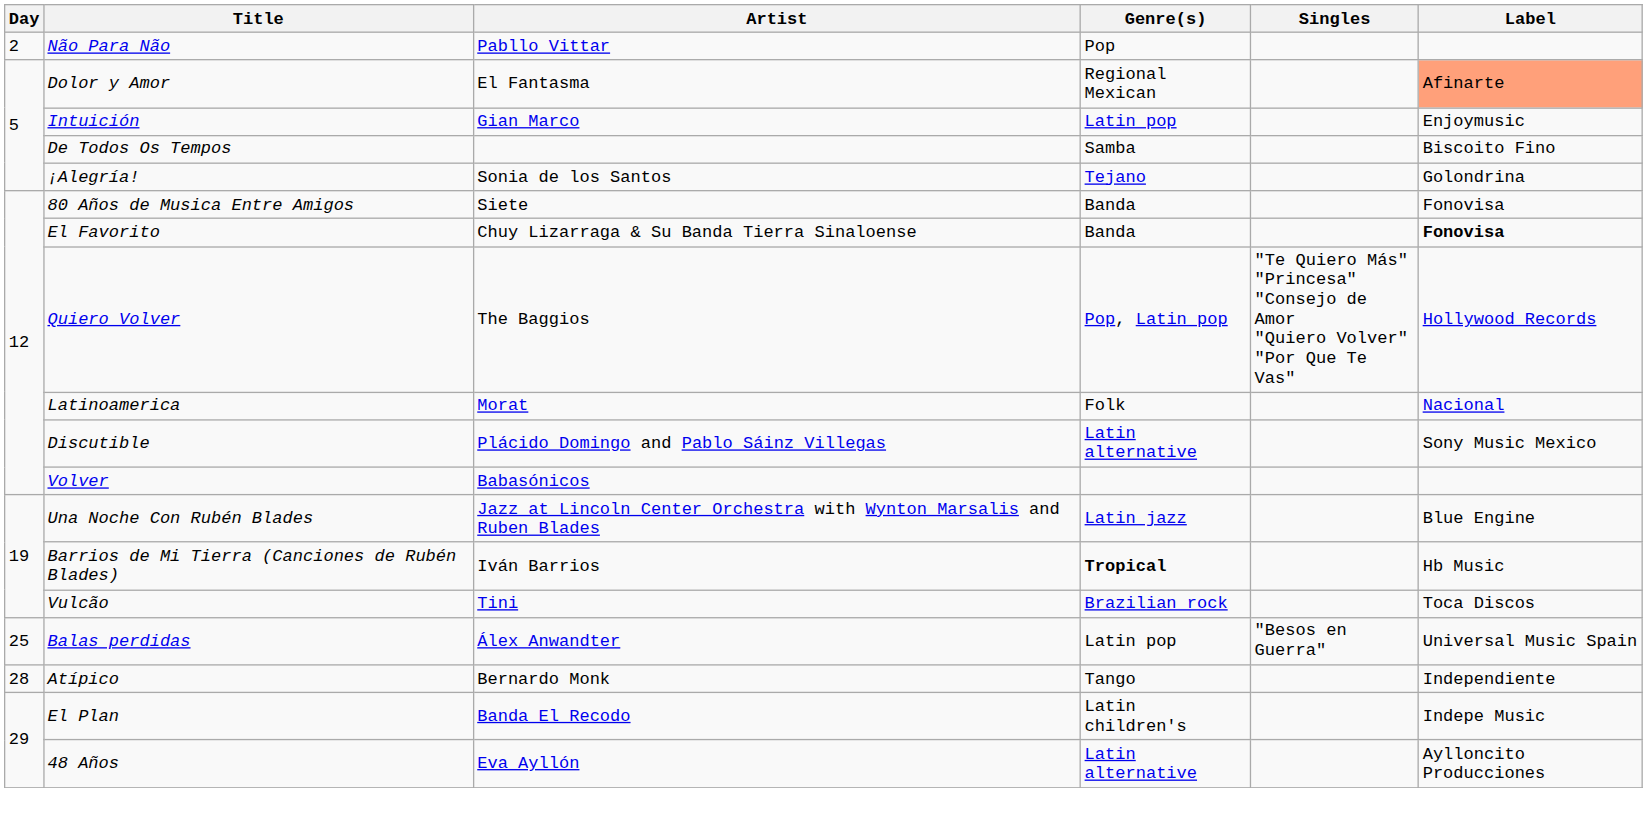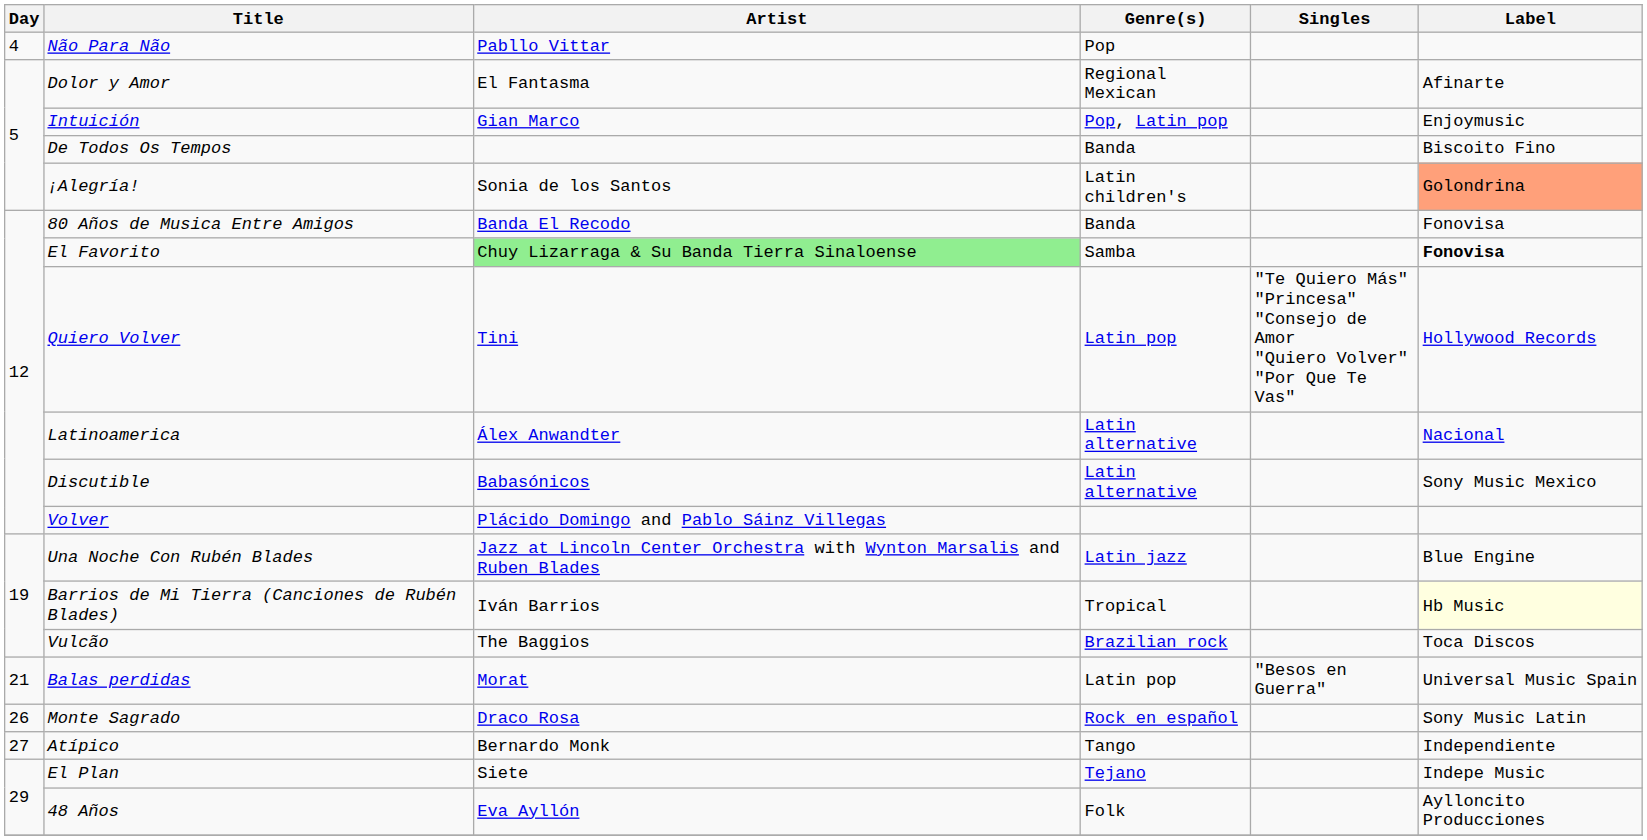Não Para Não | Day: 2 -> 4
Dolor y Amor | Label: lightsalmon background -> no background
Intuición | Genre(s): Latin pop -> Pop, Latin pop
De Todos Os Tempos | Genre(s): Samba -> Banda
¡Alegría! | Genre(s): Tejano -> Latin children's
¡Alegría! | Label: no background -> lightsalmon background
80 Años de Musica Entre Amigos | Artist: Siete -> Banda El Recodo
El Favorito | Artist: no background -> lightgreen background
El Favorito | Genre(s): Banda -> Samba
Quiero Volver | Artist: The Baggios -> Tini
Quiero Volver | Genre(s): Pop, Latin pop -> Latin pop
Latinoamerica | Artist: Morat -> Álex Anwandter
Latinoamerica | Genre(s): Folk -> Latin alternative
Discutible | Artist: Plácido Domingo and Pablo Sáinz Villegas -> Babasónicos
Volver | Artist: Babasónicos -> Plácido Domingo and Pablo Sáinz Villegas
Barrios de Mi Tierra (Canciones de Rubén Blades) | Genre(s): bold -> normal
Barrios de Mi Tierra (Canciones de Rubén Blades) | Label: no background -> lightyellow background
Vulcão | Artist: Tini -> The Baggios
Balas perdidas | Day: 25 -> 21
Balas perdidas | Artist: Álex Anwandter -> Morat
+ row: 26 | Monte Sagrado | Draco Rosa | Rock en español | Sony Music Latin
Atípico | Day: 28 -> 27
El Plan | Artist: Banda El Recodo -> Siete
El Plan | Genre(s): Latin children's -> Tejano
48 Años | Genre(s): Latin alternative -> Folk
